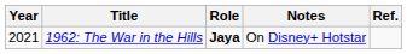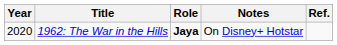1962: The War in the Hills | Year: 2021 -> 2020
